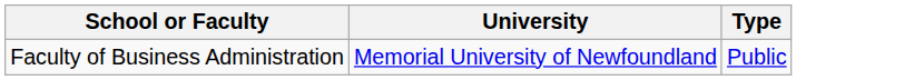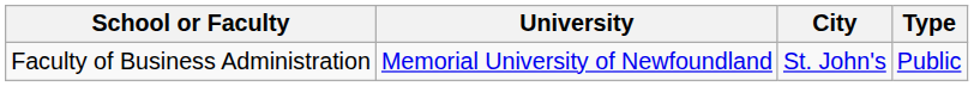+ column: City | St. John's
